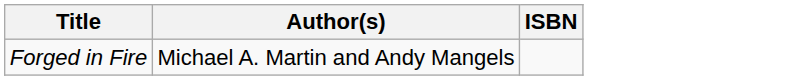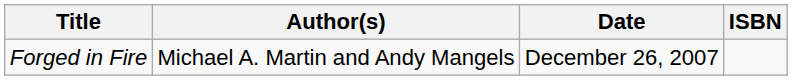+ column: Date | December 26, 2007
